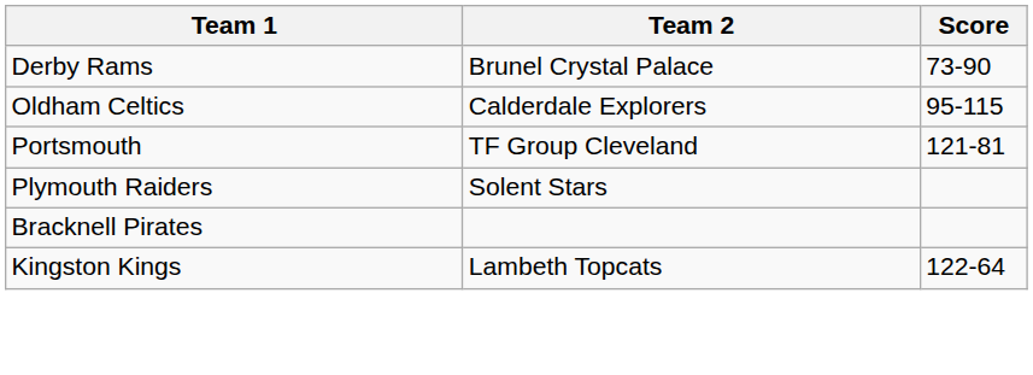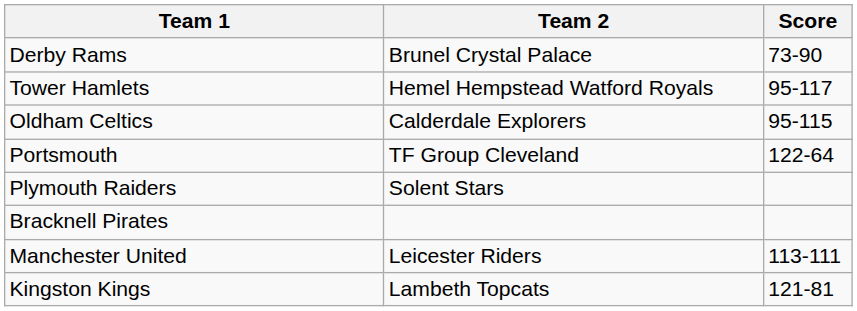+ row: Tower Hamlets | Hemel Hempstead Watford Royals | 95-117
Portsmouth | Score: 121-81 -> 122-64
+ row: Manchester United | Leicester Riders | 113-111
Kingston Kings | Score: 122-64 -> 121-81
